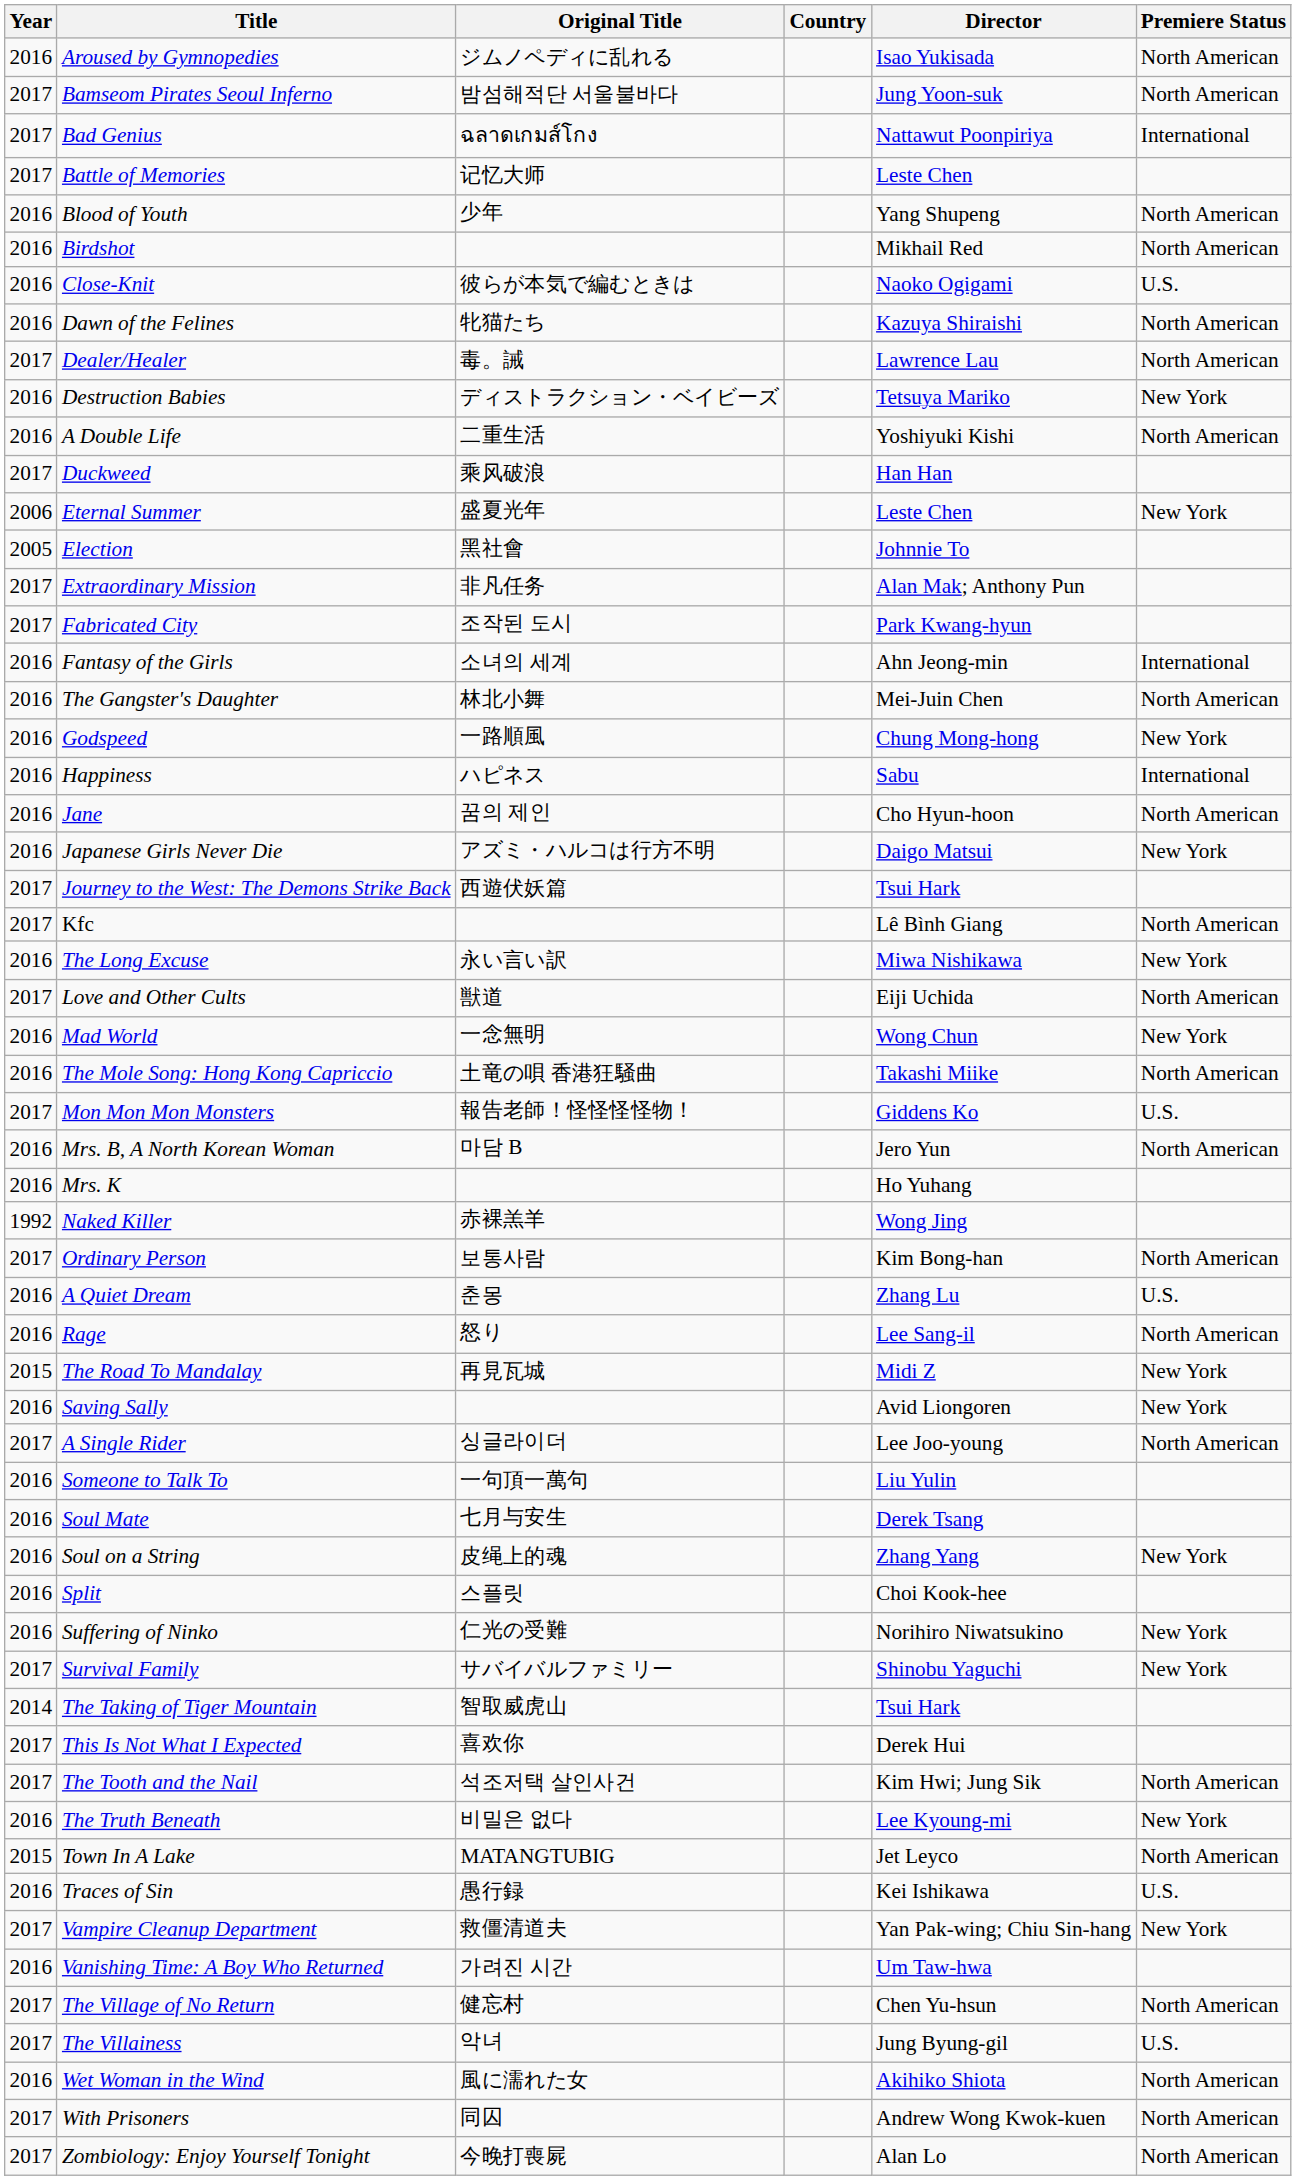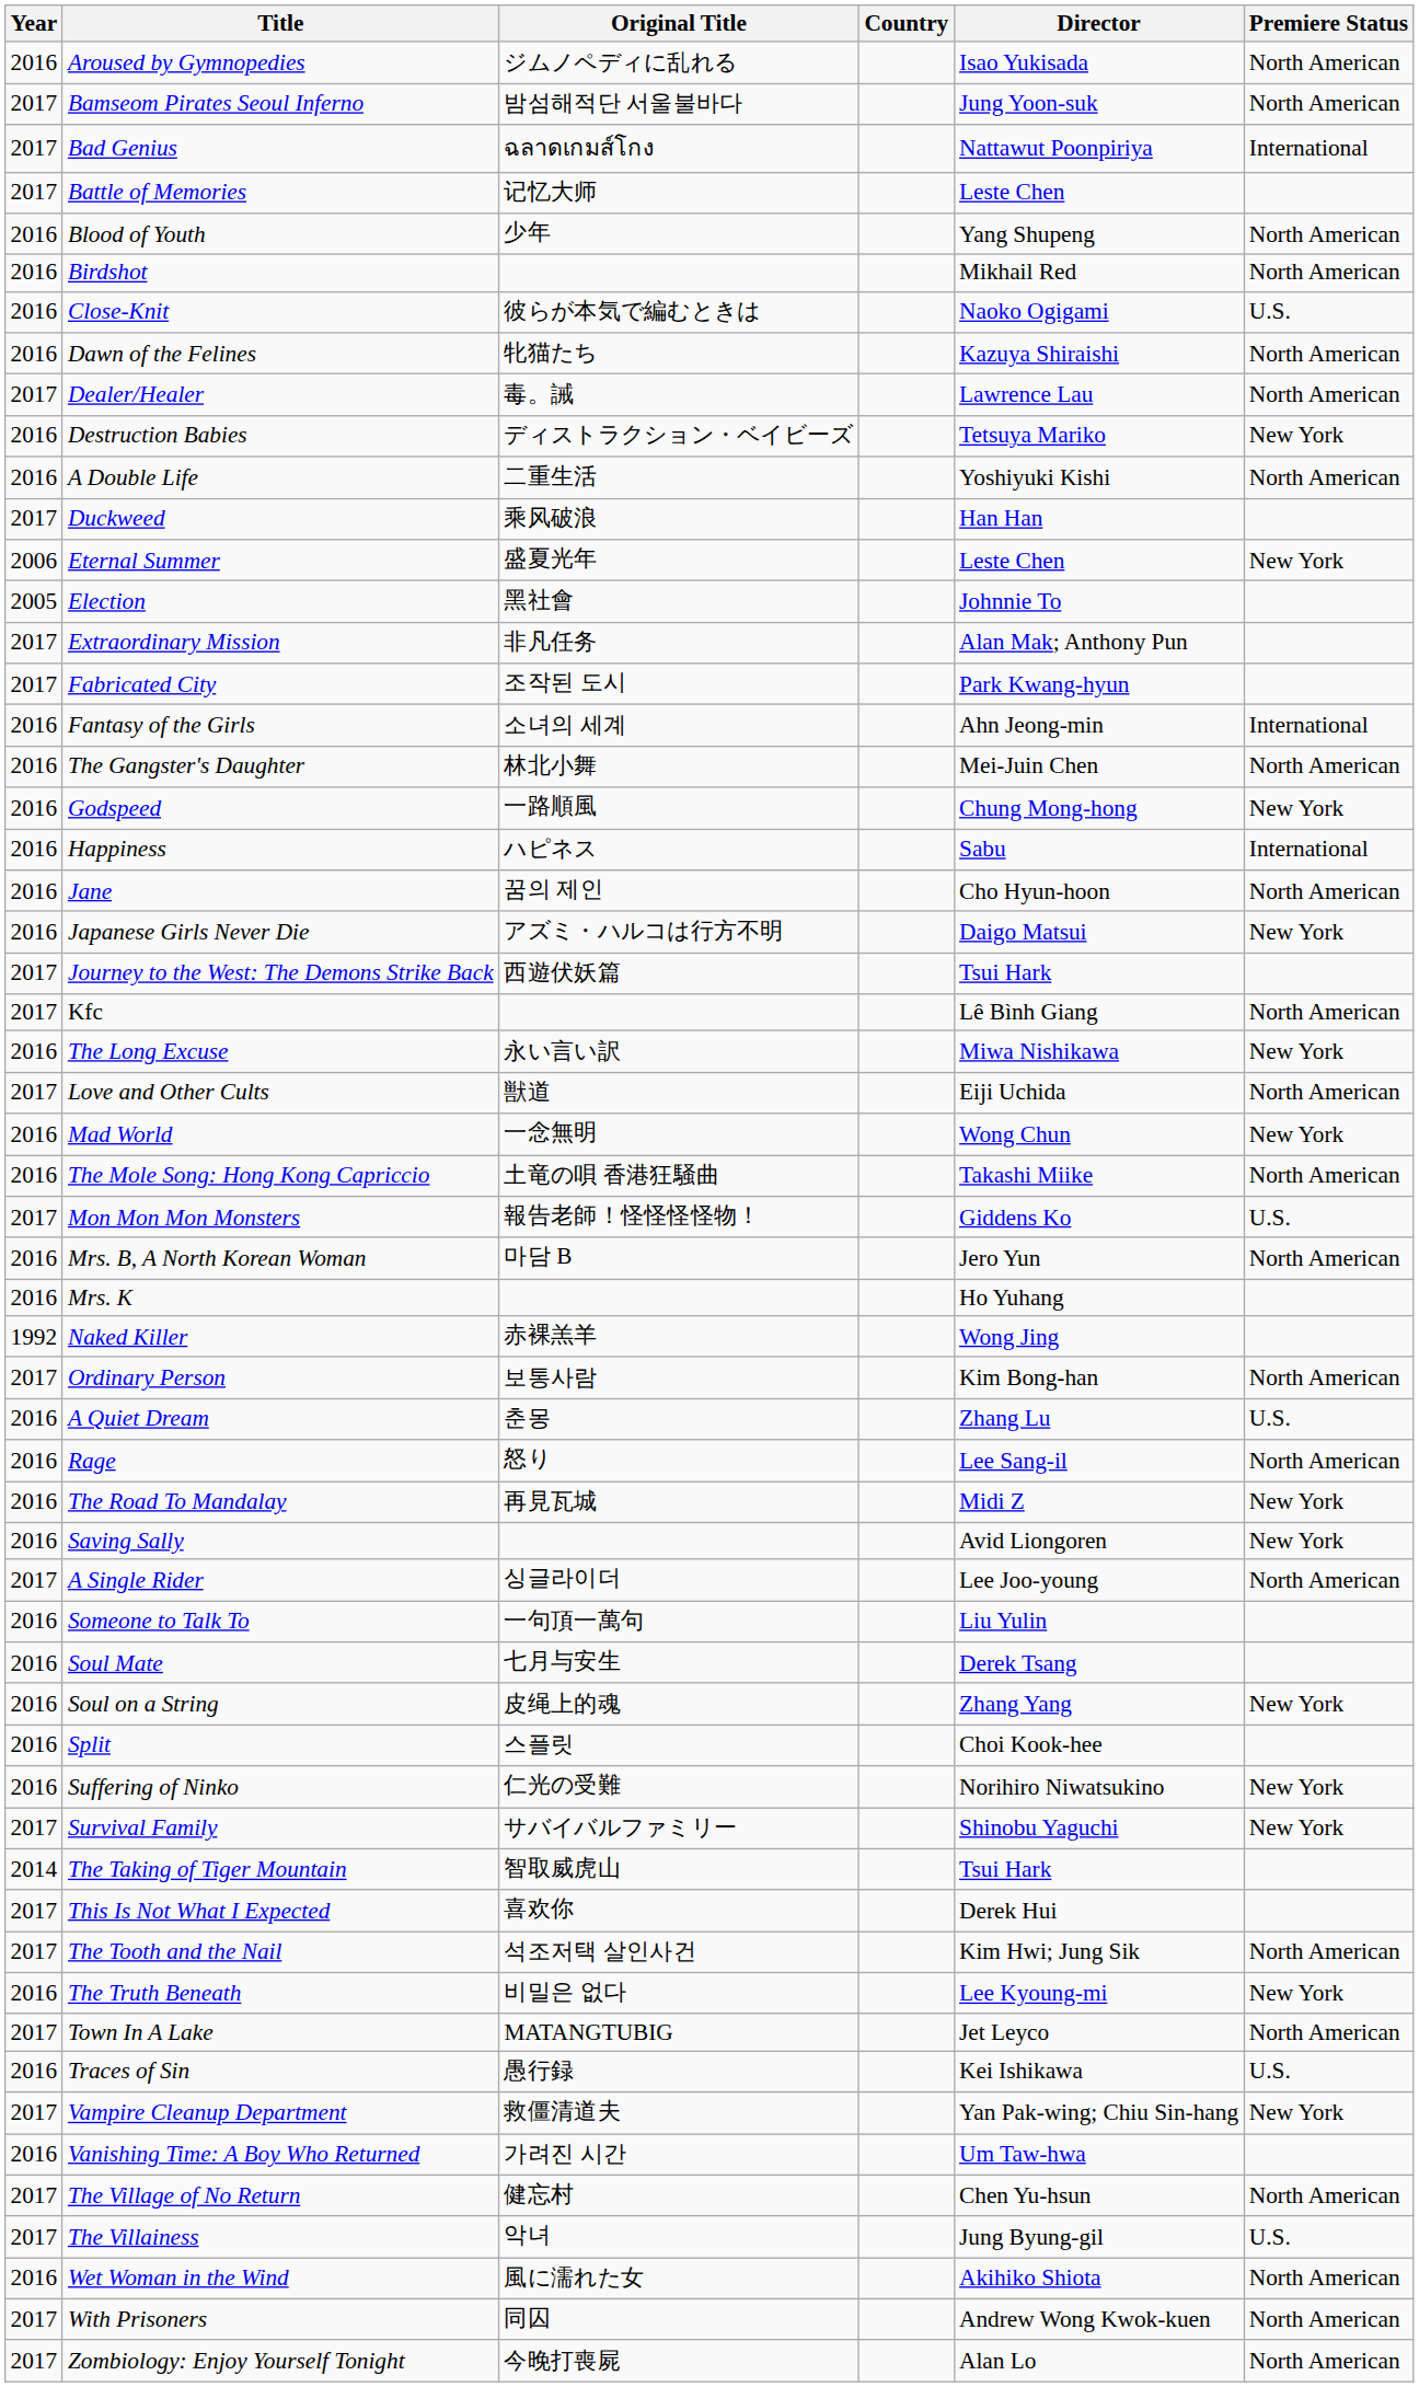The Road To Mandalay | Year: 2015 -> 2016
Town In A Lake | Year: 2015 -> 2017
